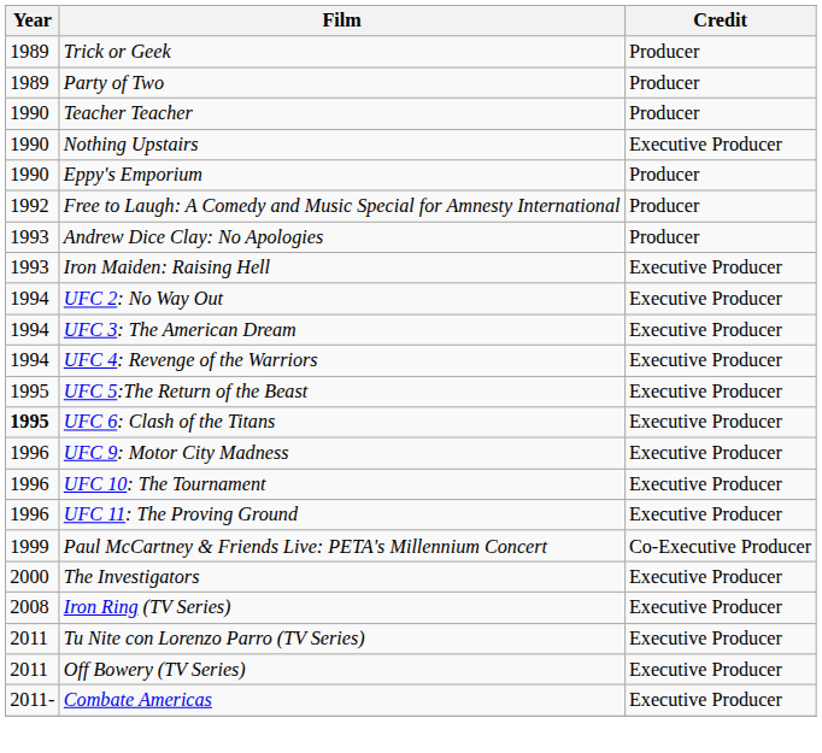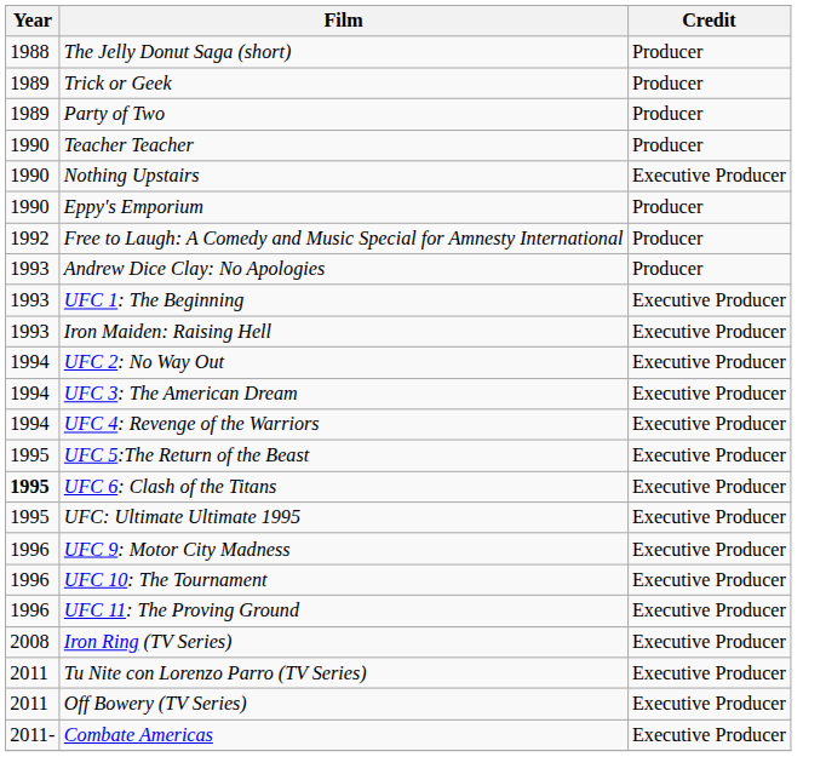+ row: 1988 | The Jelly Donut Saga (short) | Producer
+ row: 1993 | UFC 1: The Beginning | Executive Producer
+ row: 1995 | UFC: Ultimate Ultimate 1995 | Executive Producer
- row: 1999 | Paul McCartney & Friends Live: PETA's Millennium Concert | Co-Executive Producer
- row: 2000 | The Investigators | Executive Producer
